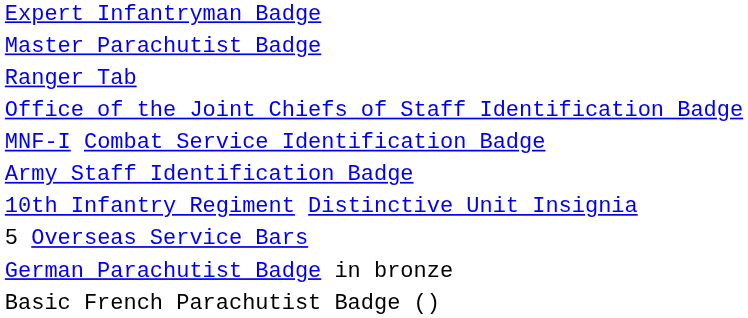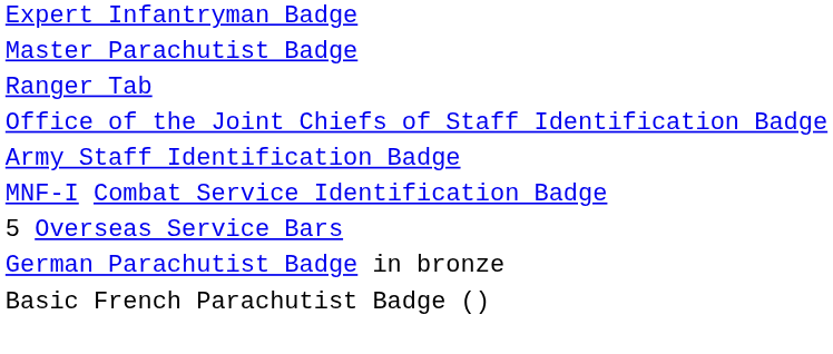rows swapped: Army Staff Identification Badge <-> MNF-I Combat Service Identification Badge
- row: 10th Infantry Regiment Distinctive Unit Insignia
